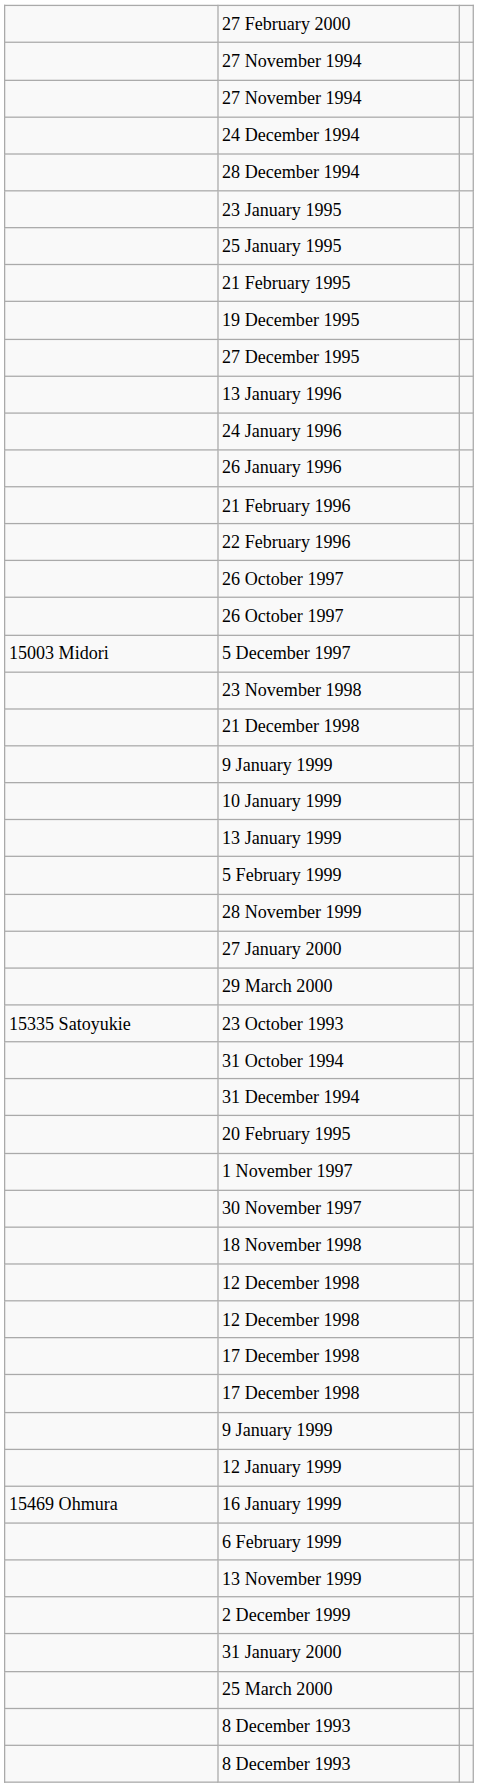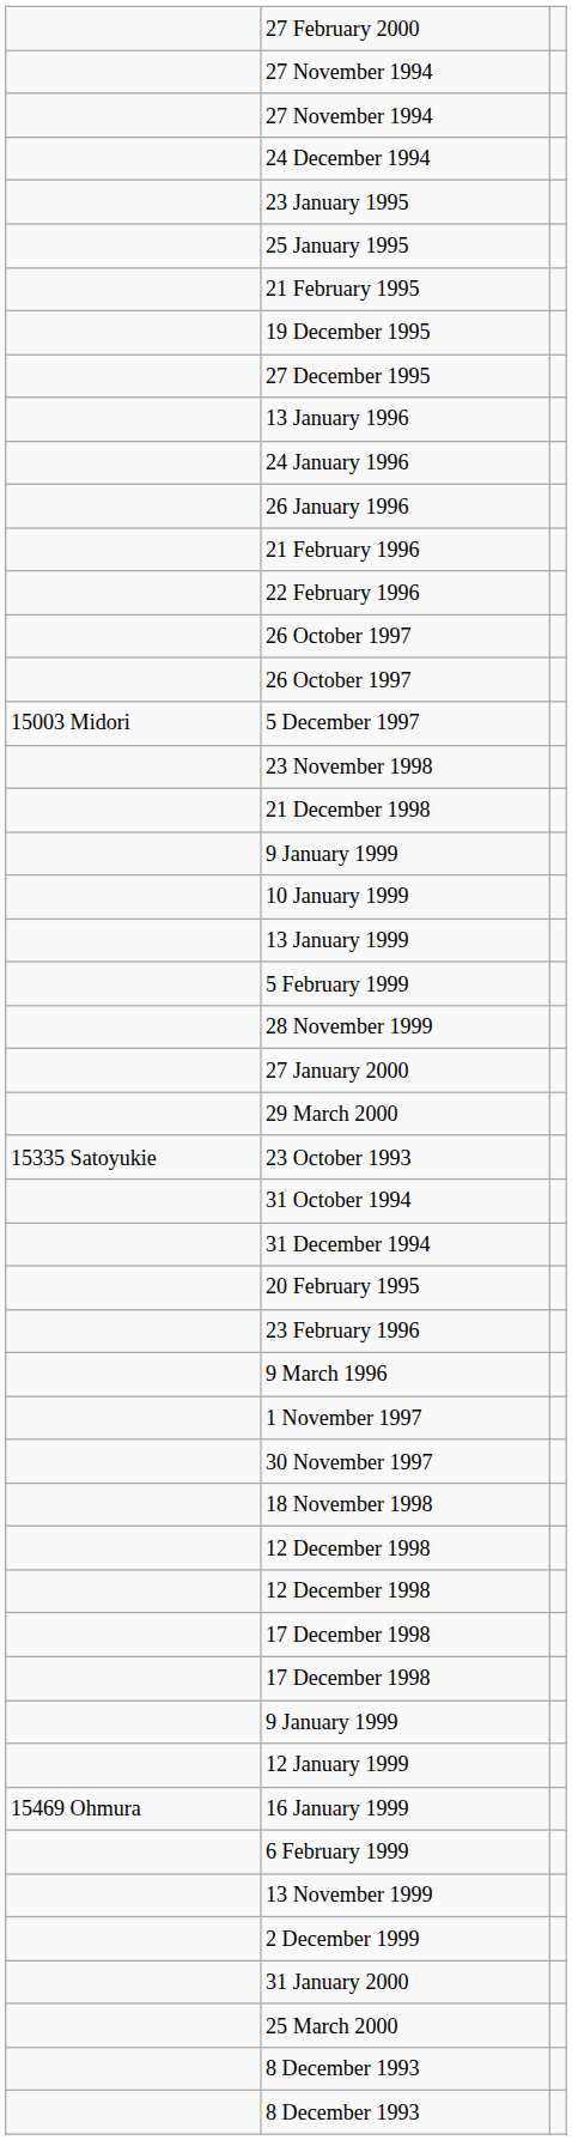- row: 28 December 1994
+ row: 23 February 1996
+ row: 9 March 1996
